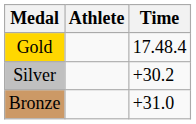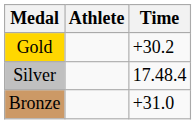Gold | Time: 17.48.4 -> +30.2
Silver | Time: +30.2 -> 17.48.4
